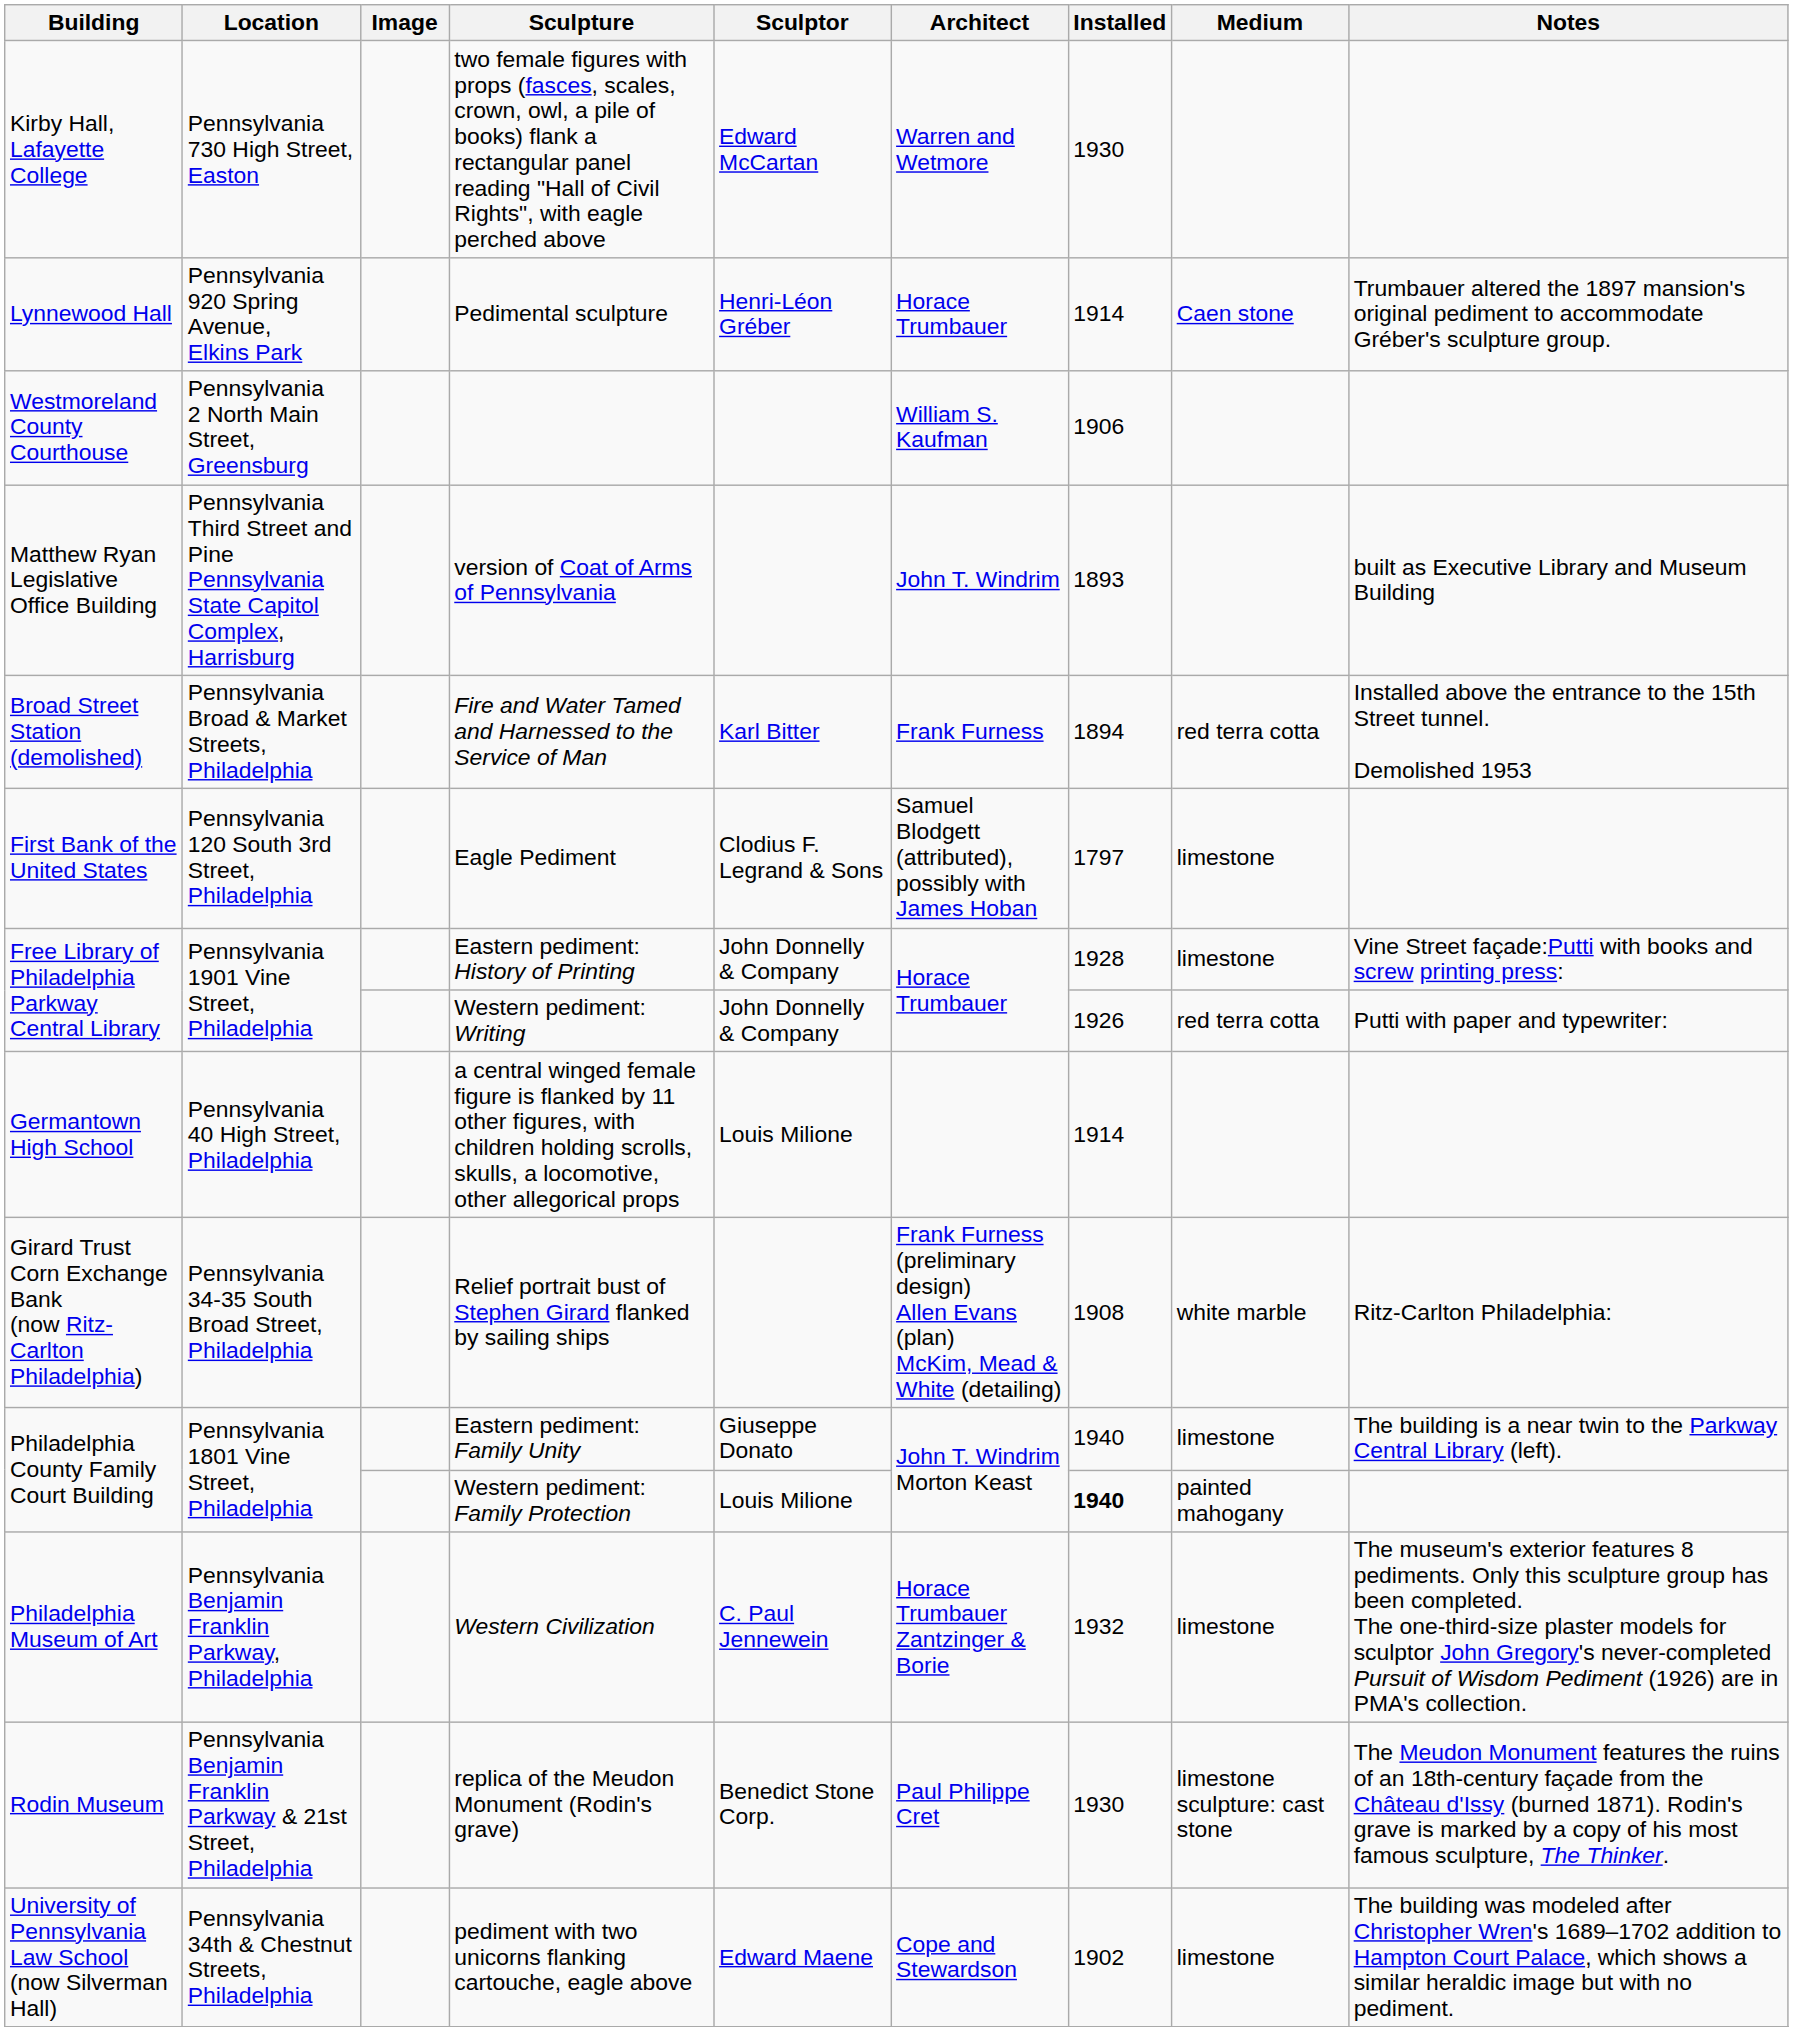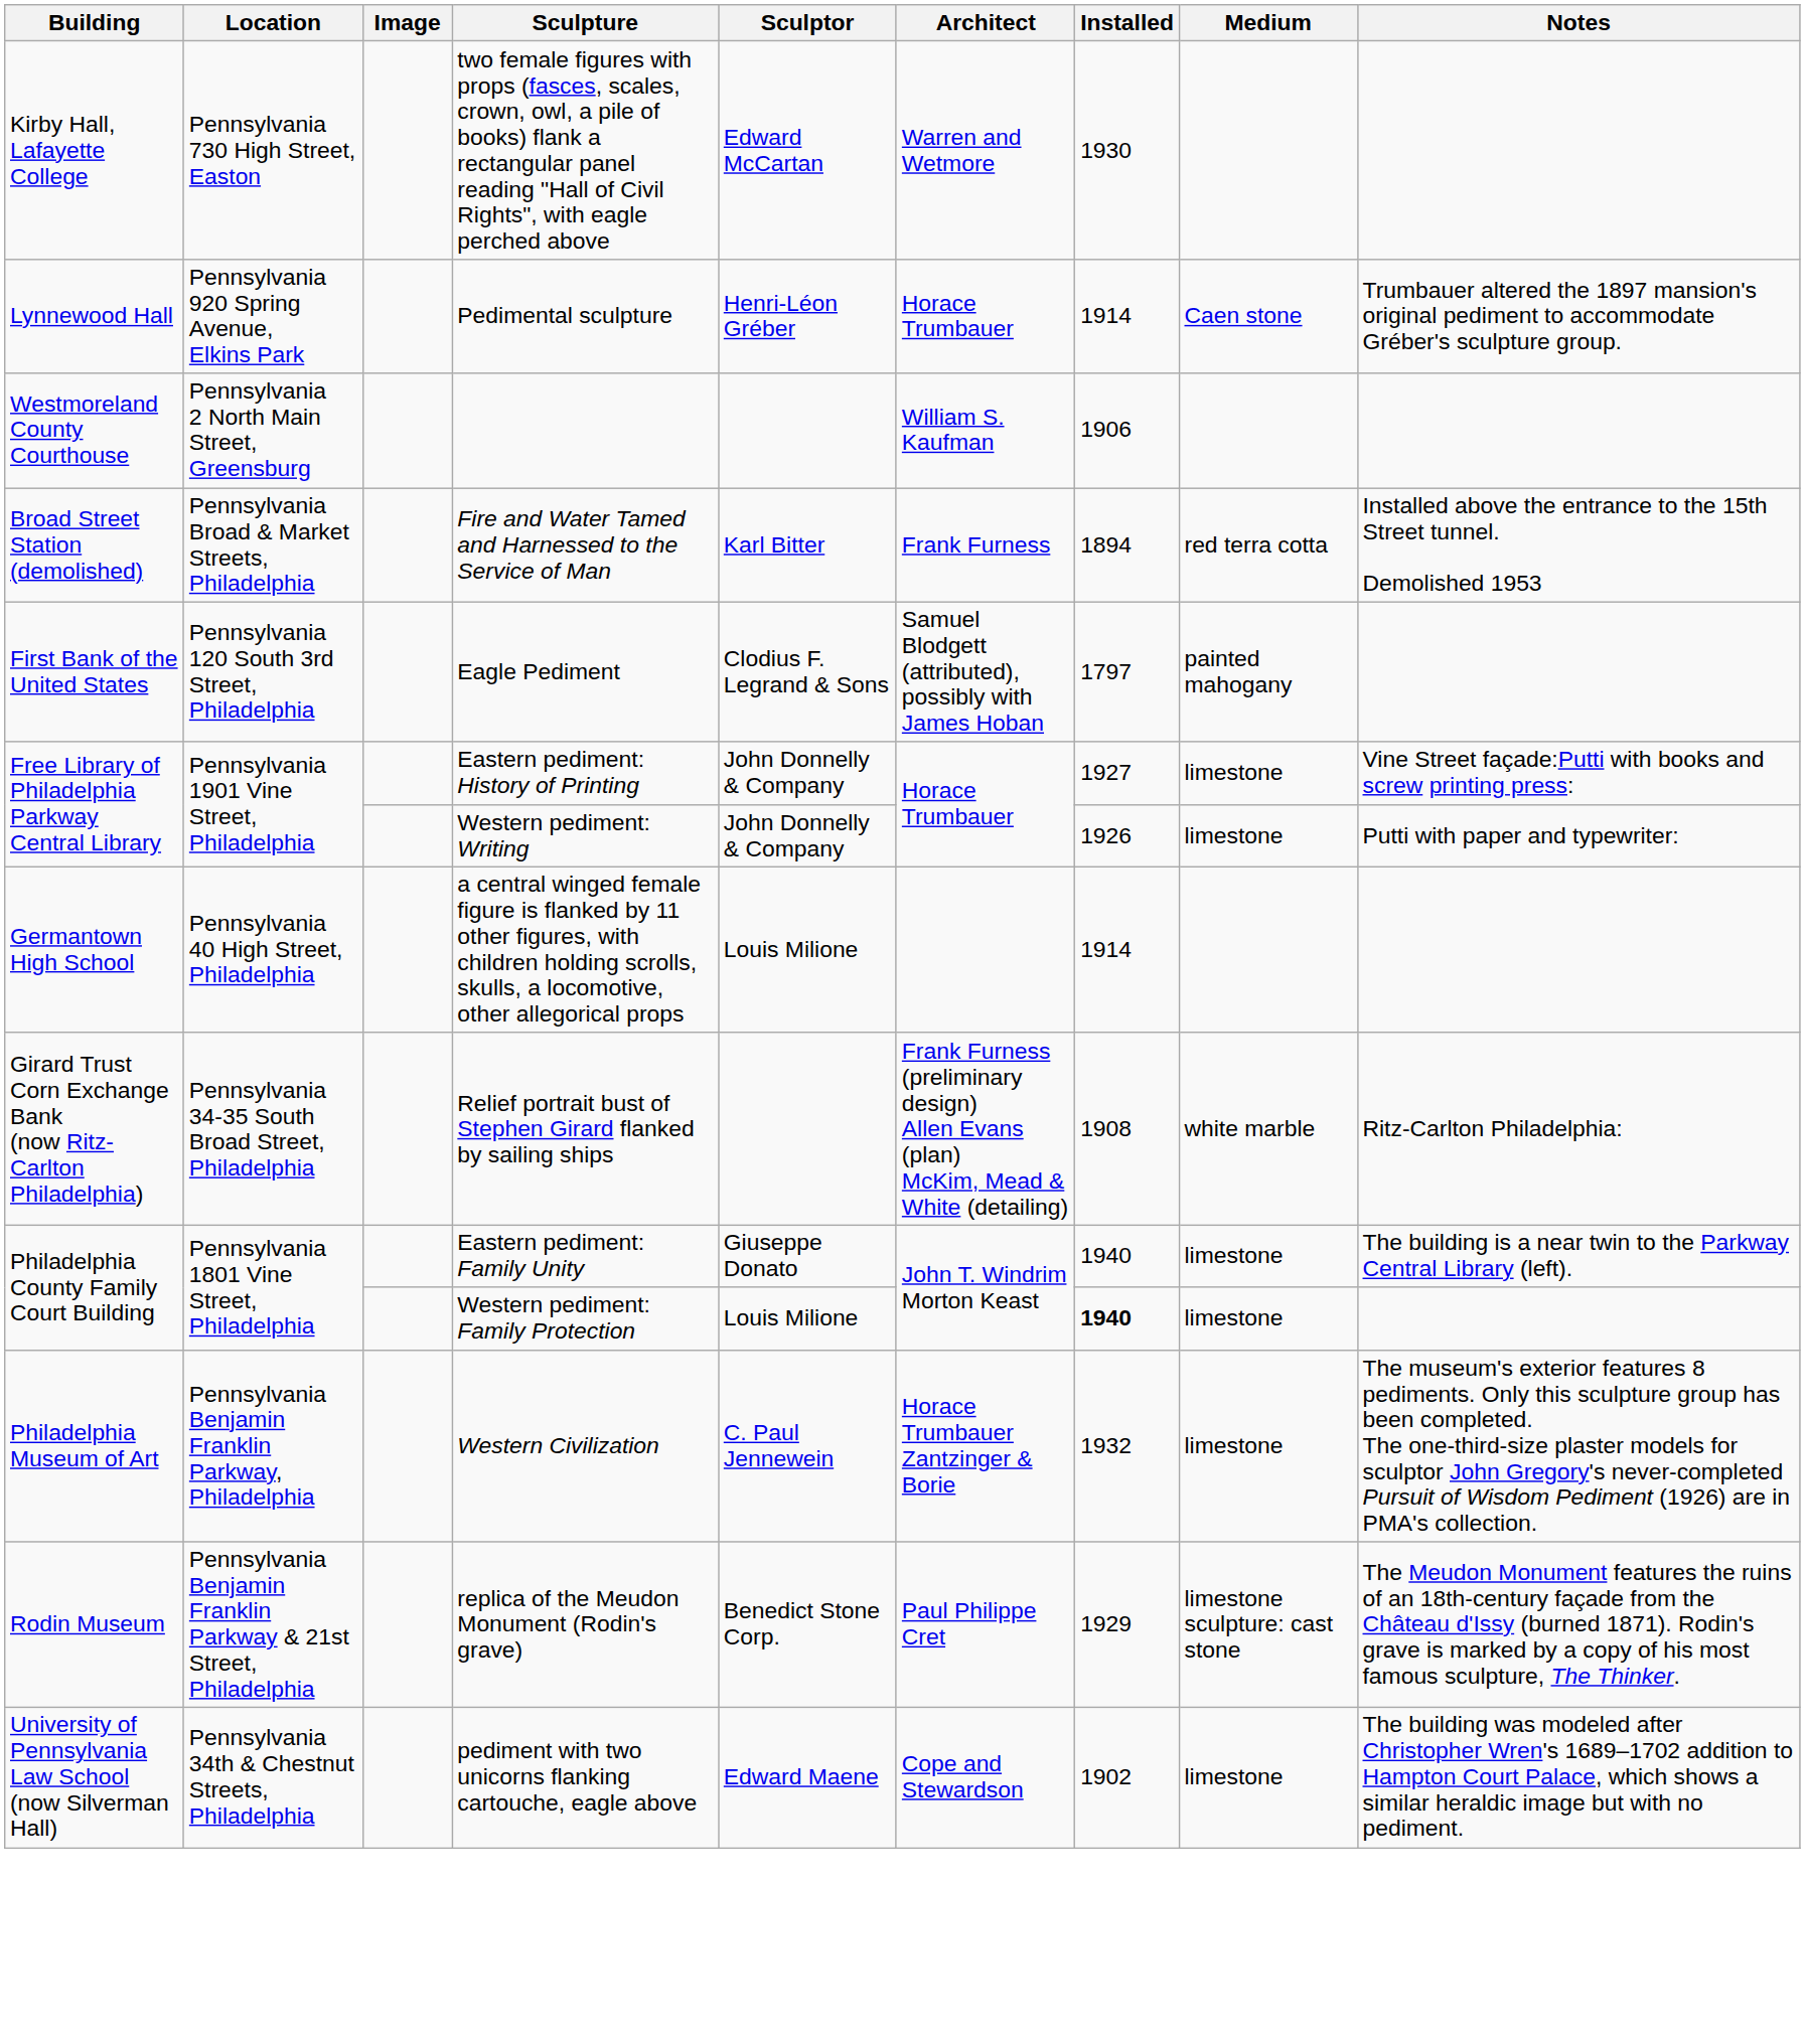- row: Matthew Ryan Legislative Office Building | Pennsylvania Third Street and Pine Pennsylvania State Capitol Complex, Harrisburg | version of Coat of Arms of Pennsylvania | John T. Windrim | 1893 | built as Executive Library and Museum Building
Eagle Pediment | Medium: limestone -> painted mahogany
Eastern pediment: History of Printing | Installed: 1928 -> 1927
Western pediment: Writing | Medium: red terra cotta -> limestone
Western pediment: Family Protection | Medium: painted mahogany -> limestone
replica of the Meudon Monument (Rodin's grave) | Installed: 1930 -> 1929
